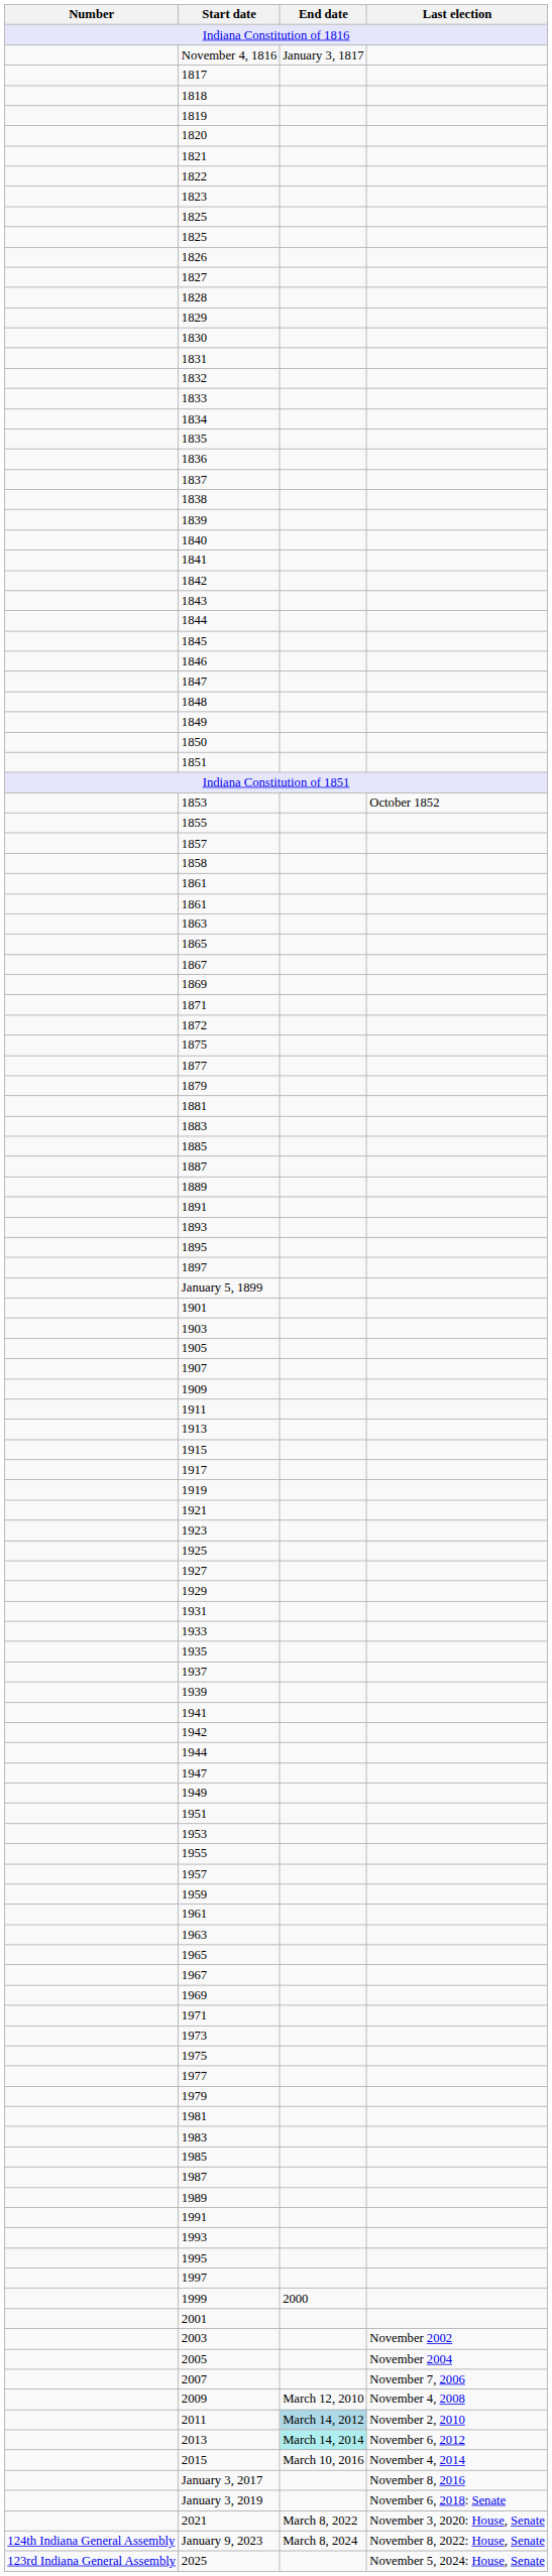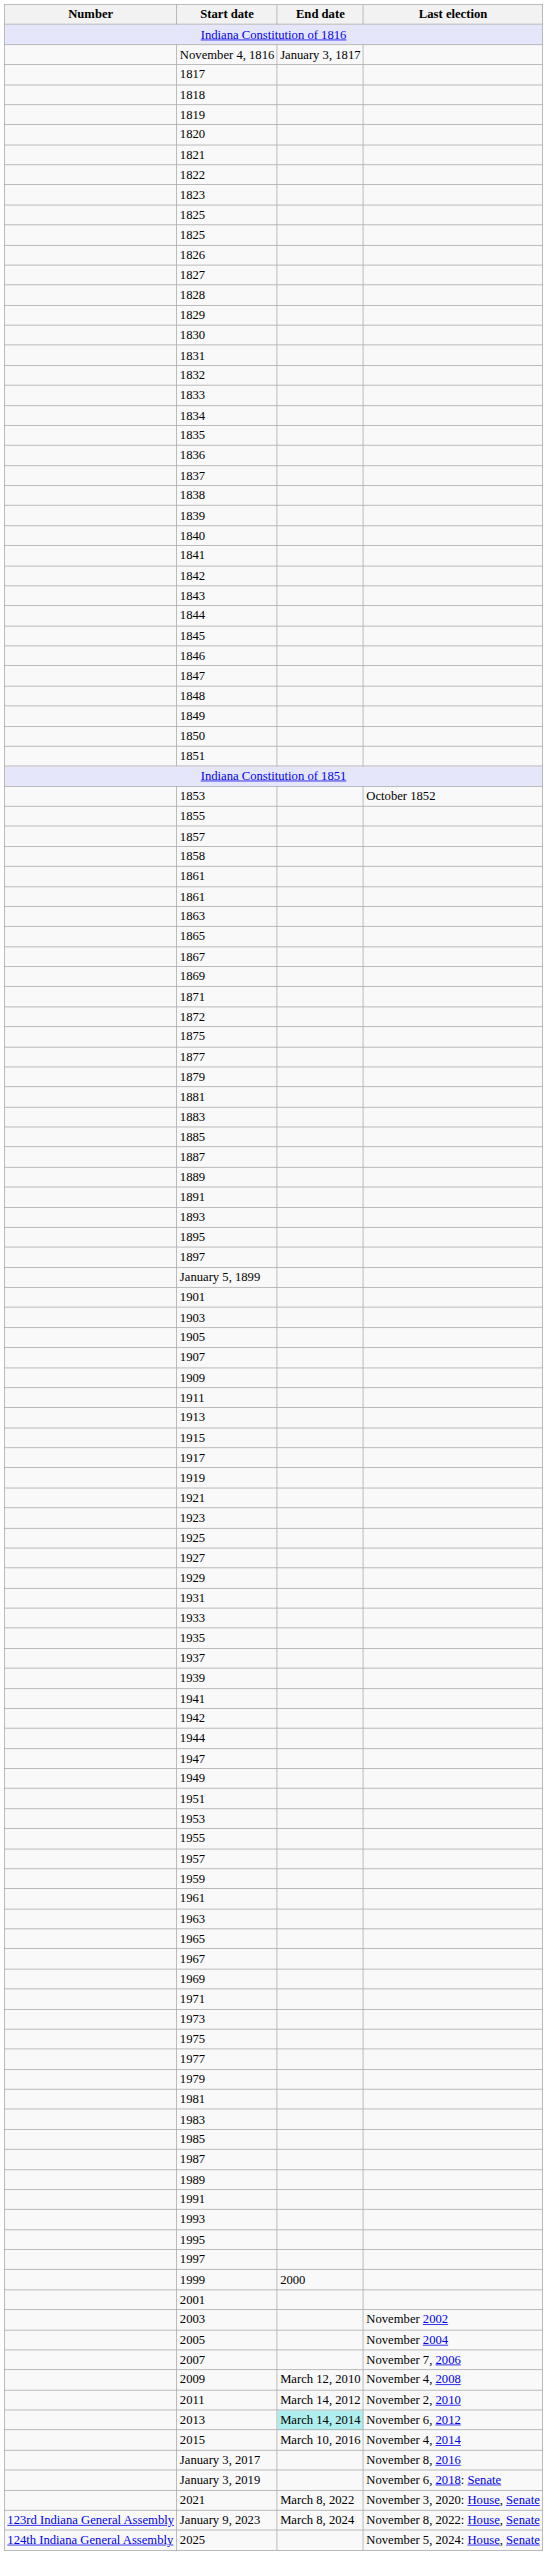2011 | End date: lightblue background -> no background
January 9, 2023 | Number: 124th Indiana General Assembly -> 123rd Indiana General Assembly
2025 | Number: 123rd Indiana General Assembly -> 124th Indiana General Assembly
